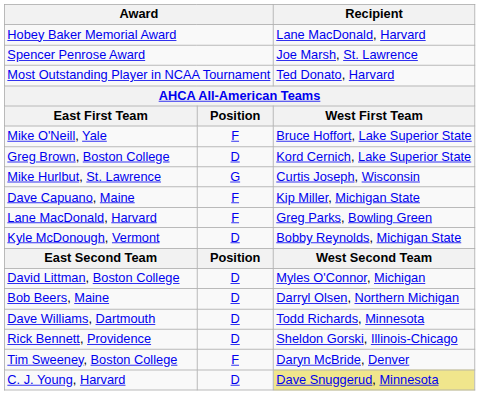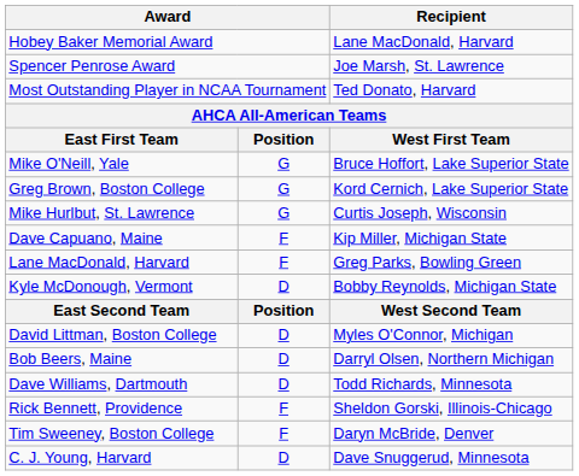Mike O'Neill, Yale | column 2: F -> G
Greg Brown, Boston College | column 2: D -> G
Rick Bennett, Providence | column 2: D -> F
C. J. Young, Harvard | Recipient: khaki background -> no background
